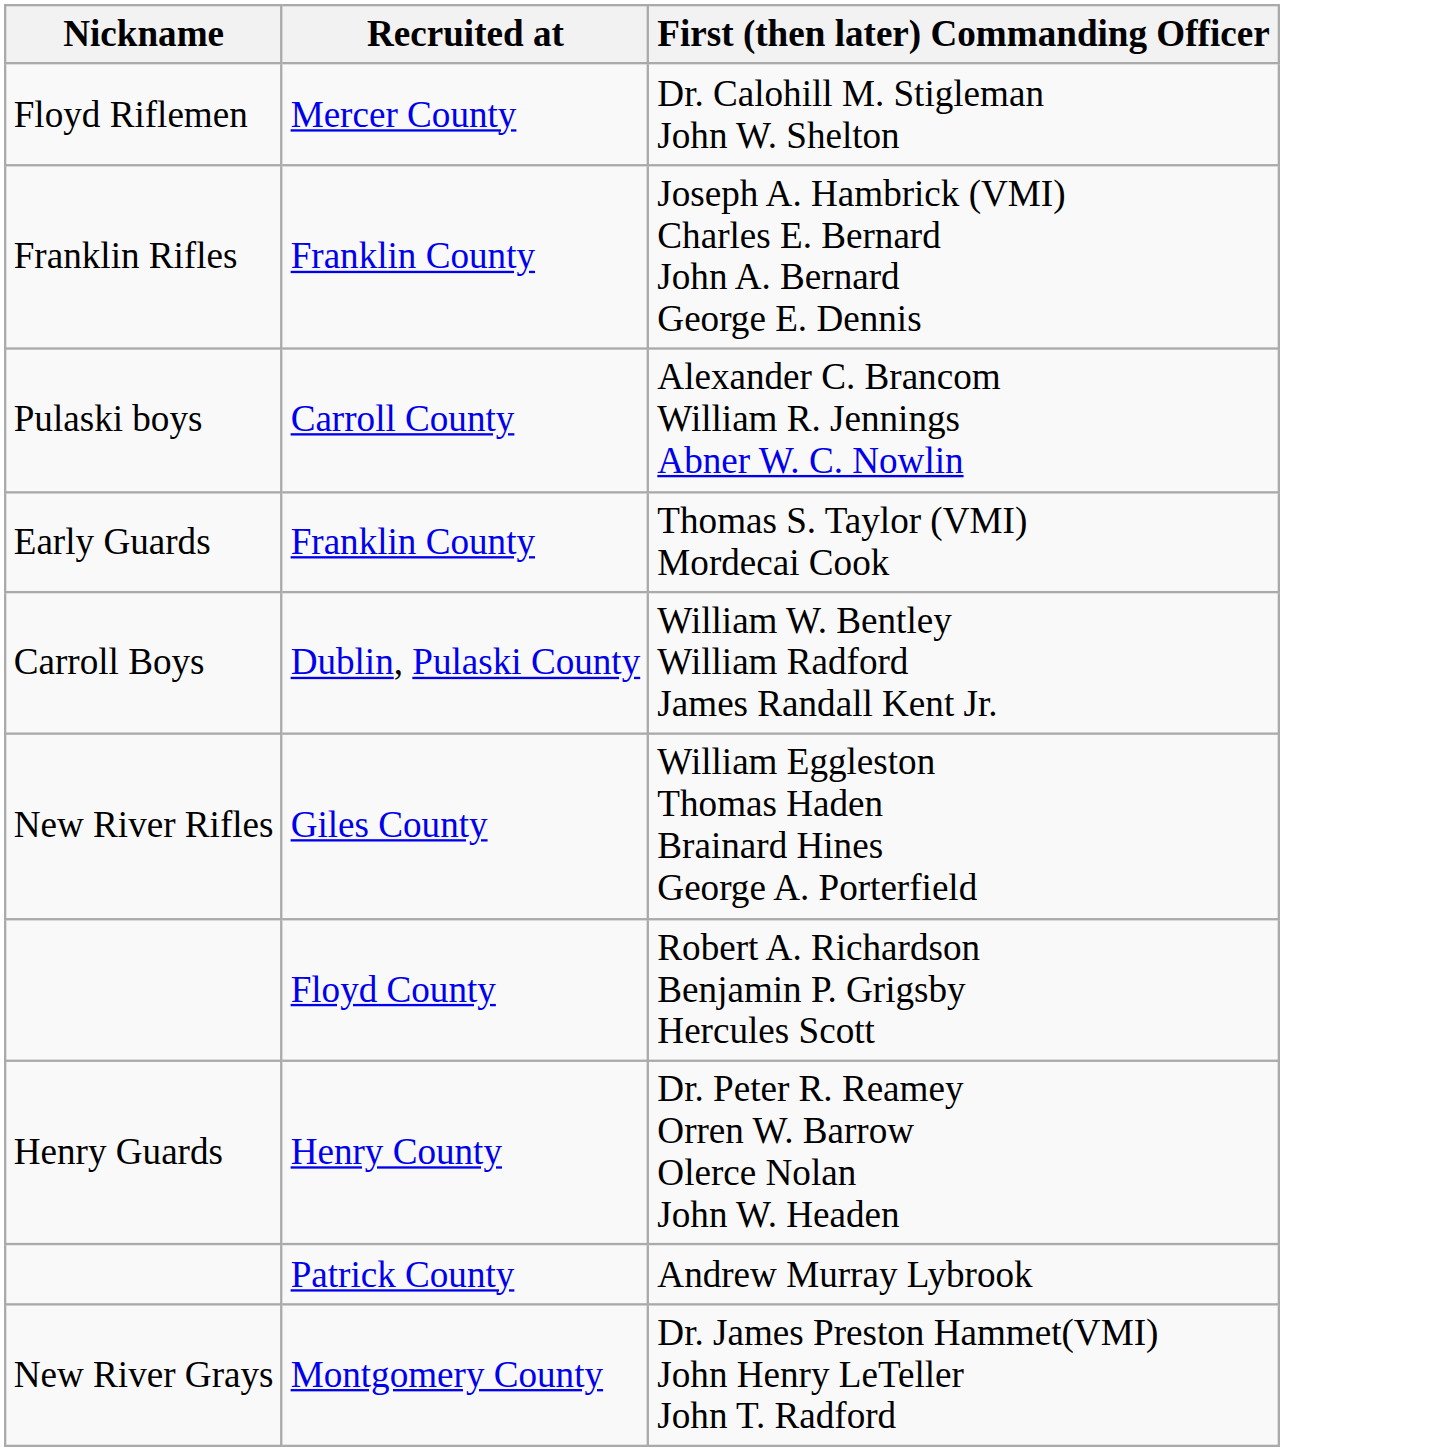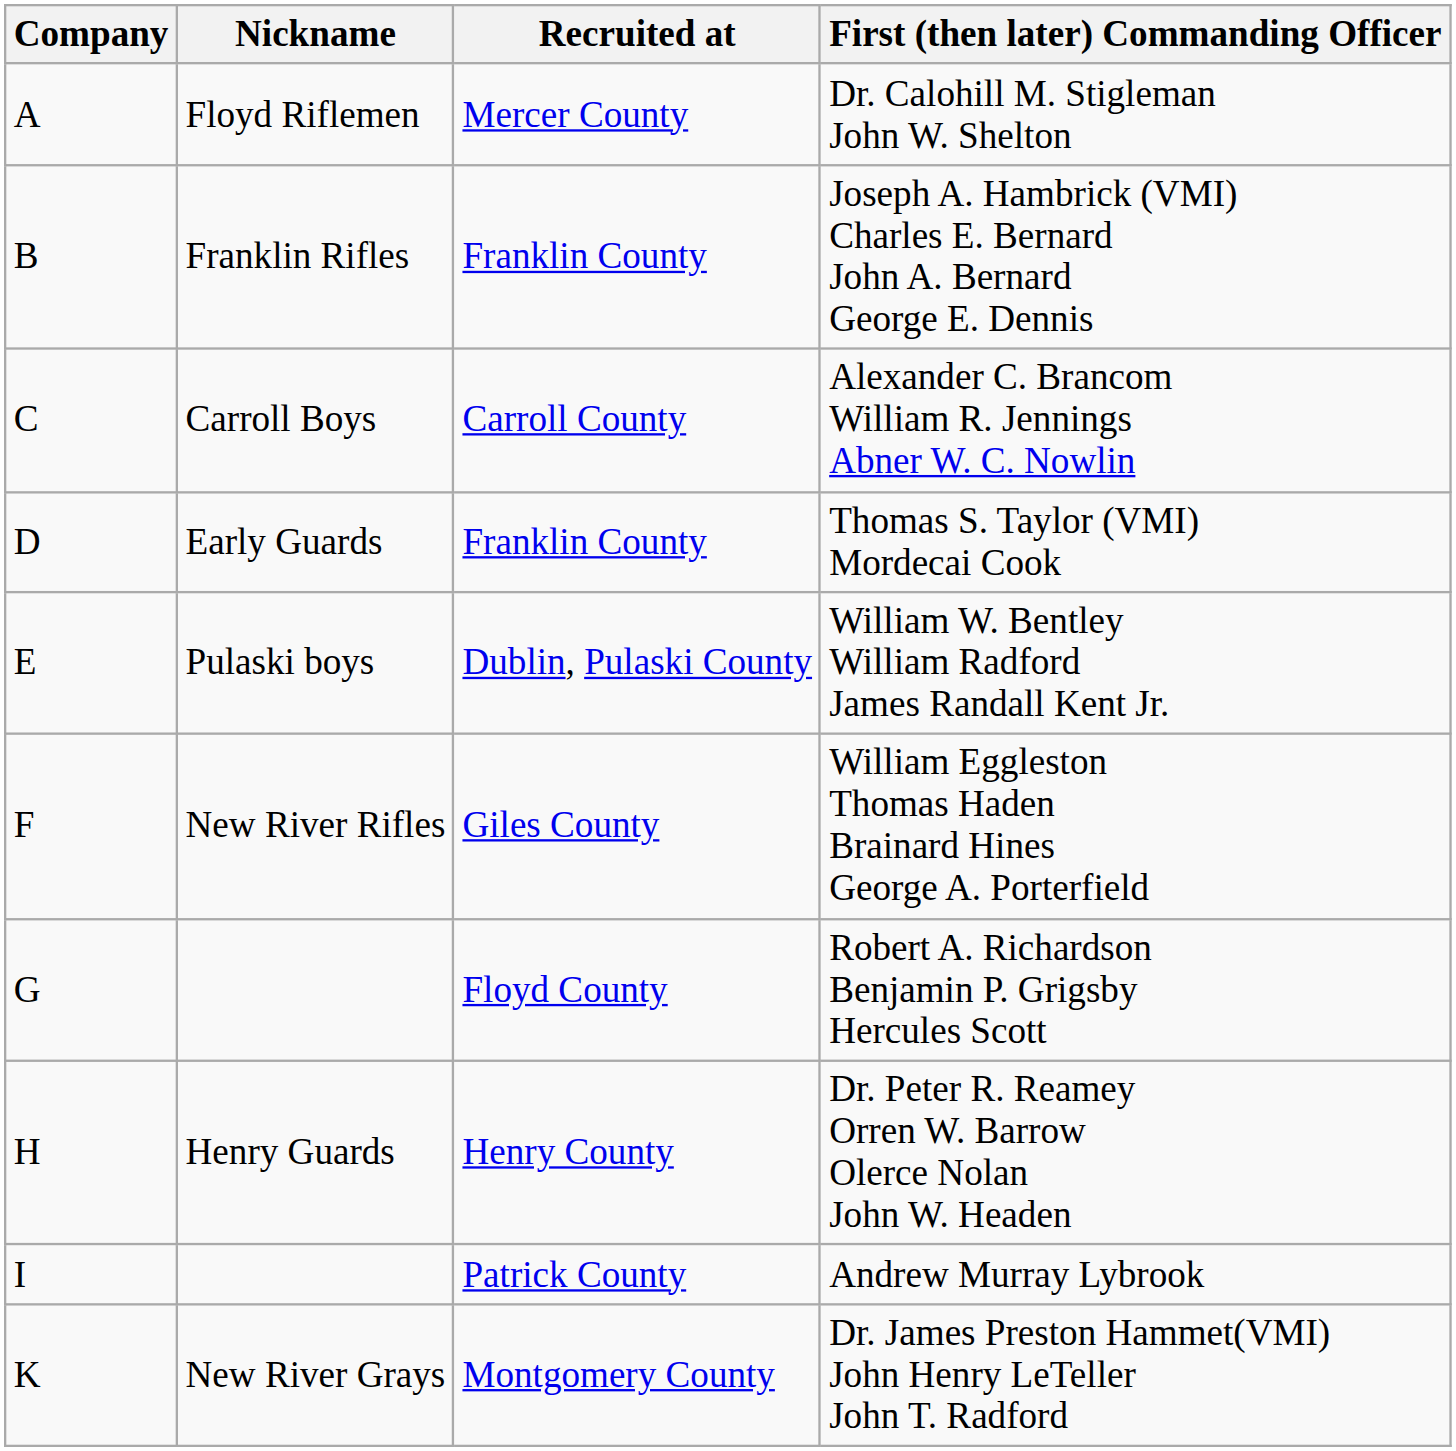+ column: Company | A | B | C | D | E | F | G | H | I | K
Alexander C. Brancom William R. Jennings Abner W. C. Nowlin | Nickname: Pulaski boys -> Carroll Boys
William W. Bentley William Radford James Randall Kent Jr. | Nickname: Carroll Boys -> Pulaski boys
